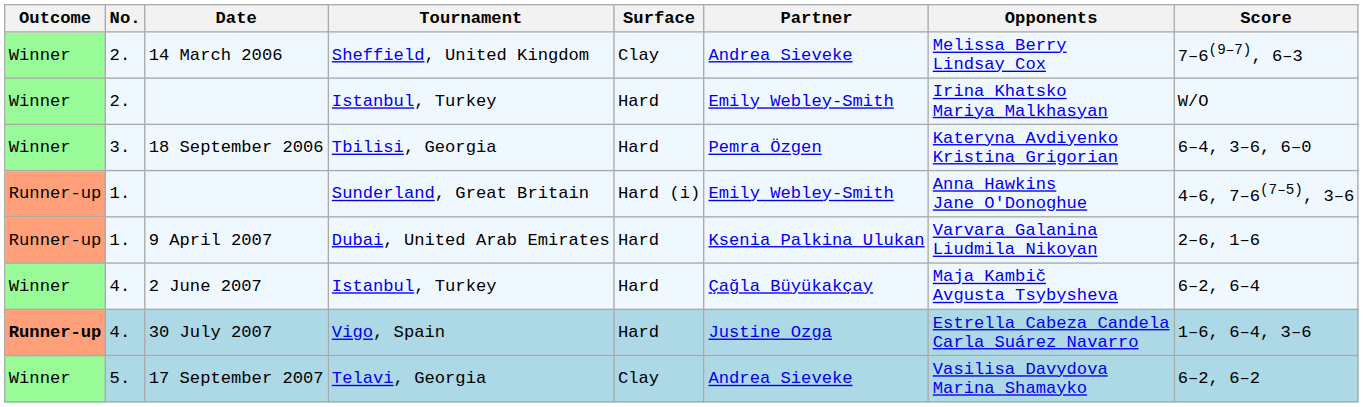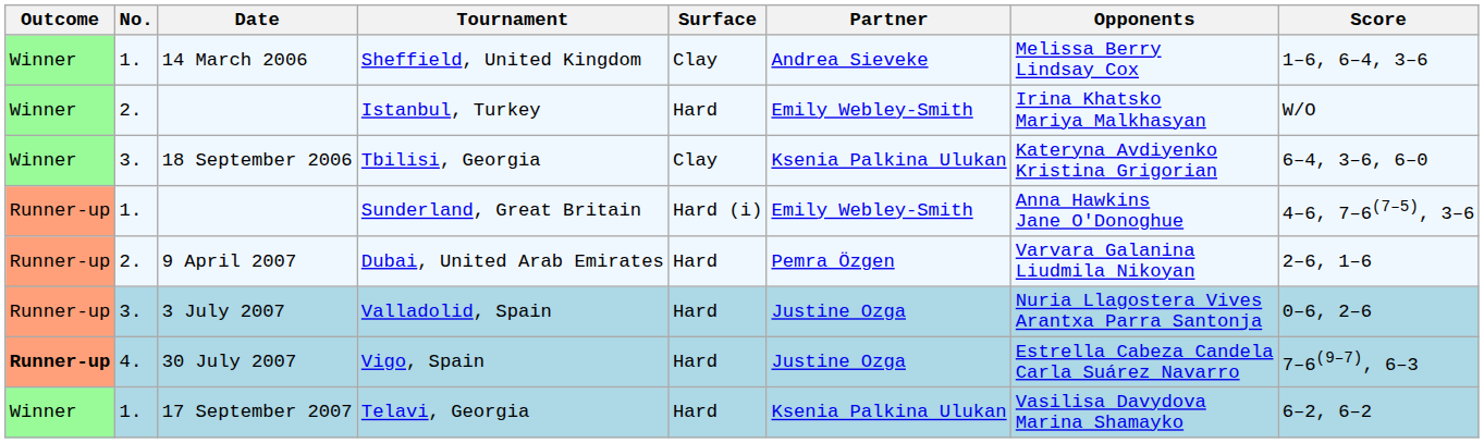14 March 2006 | No.: 2. -> 1.
14 March 2006 | Score: 7–6(9–7), 6–3 -> 1–6, 6–4, 3–6
18 September 2006 | Surface: Hard -> Clay
18 September 2006 | Partner: Pemra Özgen -> Ksenia Palkina Ulukan
9 April 2007 | No.: 1. -> 2.
9 April 2007 | Partner: Ksenia Palkina Ulukan -> Pemra Özgen
- row: Winner | 4. | 2 June 2007 | Istanbul, Turkey | Hard | Çağla Büyükakçay | Maja Kambič Avgusta Tsybysheva | 6–2, 6–4
+ row: Runner-up | 3. | 3 July 2007 | Valladolid, Spain | Hard | Justine Ozga | Nuria Llagostera Vives Arantxa Parra Santonja | 0–6, 2–6
30 July 2007 | Score: 1–6, 6–4, 3–6 -> 7–6(9–7), 6–3
17 September 2007 | No.: 5. -> 1.
17 September 2007 | Surface: Clay -> Hard
17 September 2007 | Partner: Andrea Sieveke -> Ksenia Palkina Ulukan
